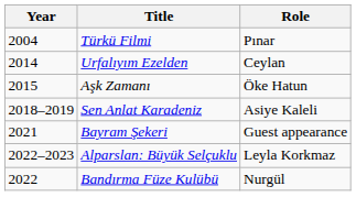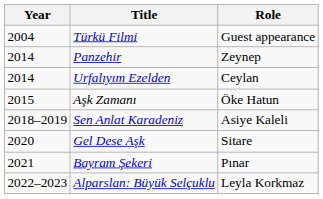Türkü Filmi | Role: Pınar -> Guest appearance
+ row: 2014 | Panzehir | Zeynep
+ row: 2020 | Gel Dese Aşk | Sitare
Bayram Şekeri | Role: Guest appearance -> Pınar
- row: 2022 | Bandırma Füze Kulübü | Nurgül
